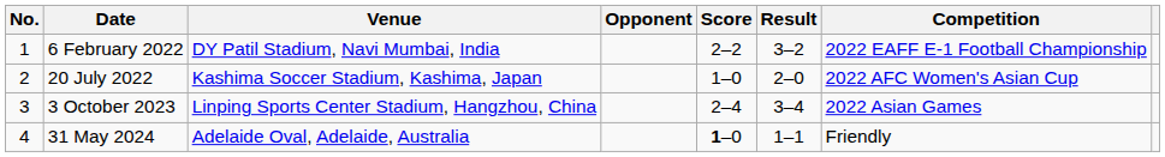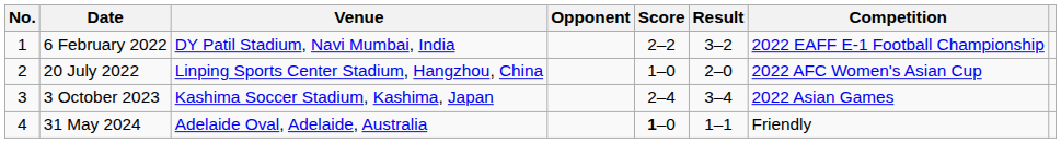20 July 2022 | Venue: Kashima Soccer Stadium, Kashima, Japan -> Linping Sports Center Stadium, Hangzhou, China
3 October 2023 | Venue: Linping Sports Center Stadium, Hangzhou, China -> Kashima Soccer Stadium, Kashima, Japan
